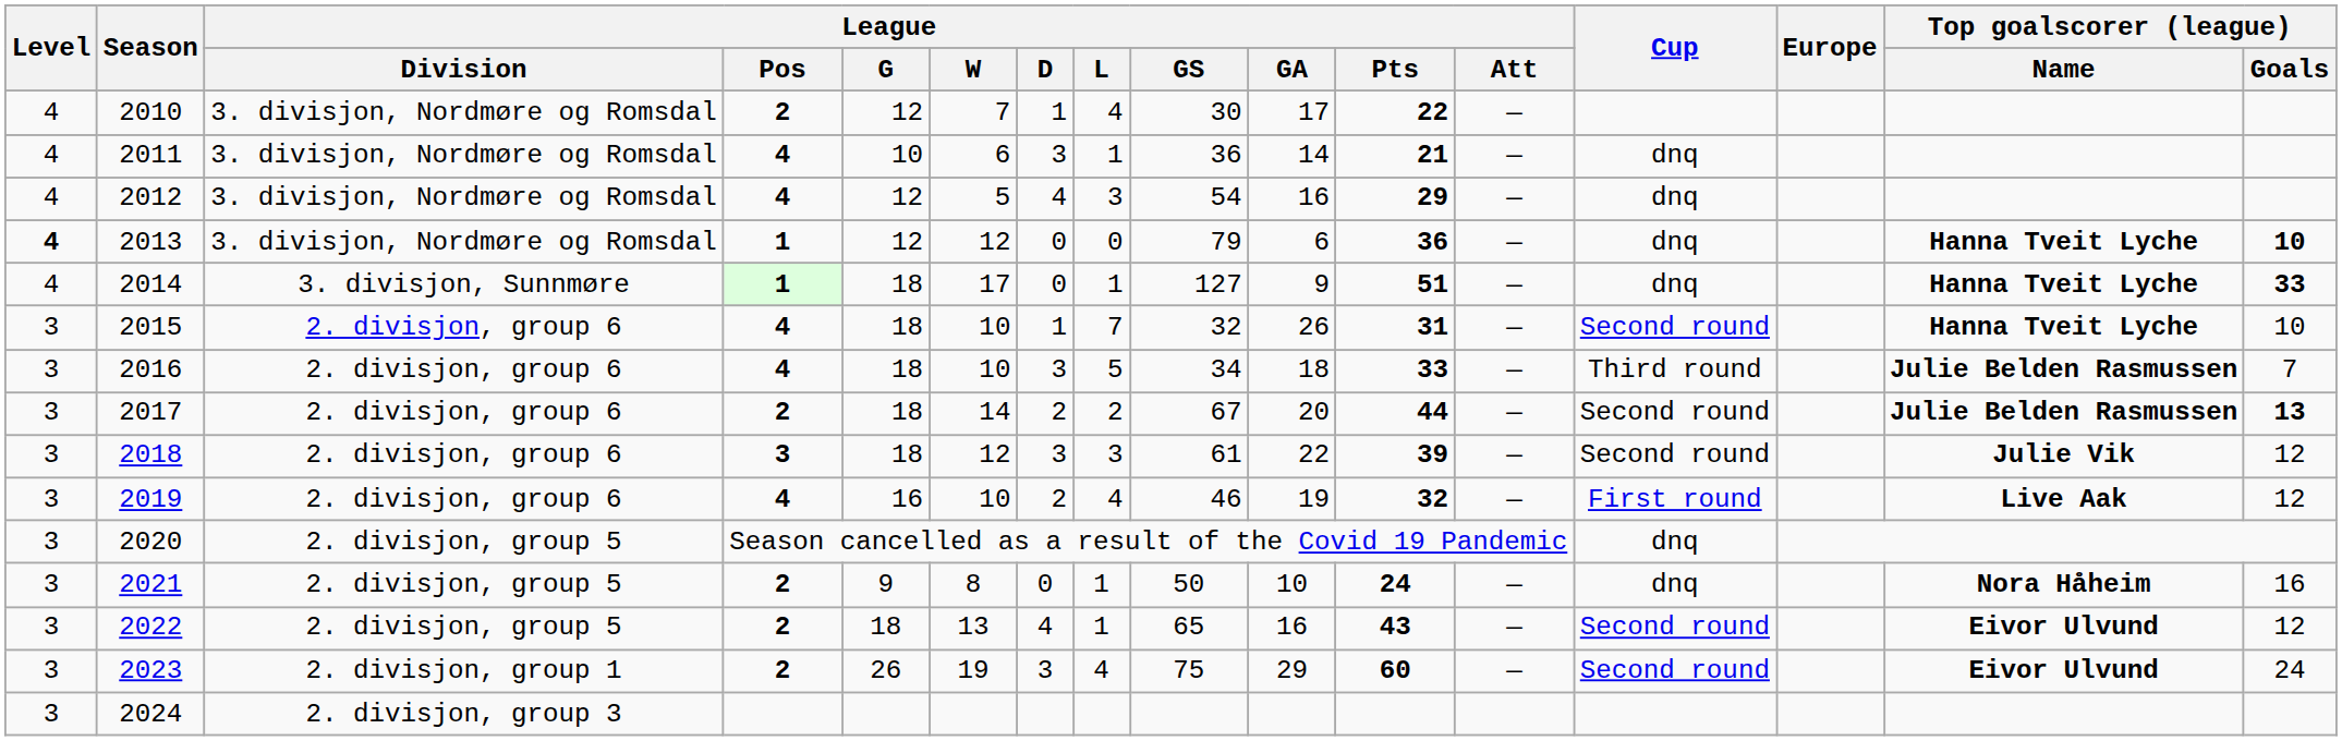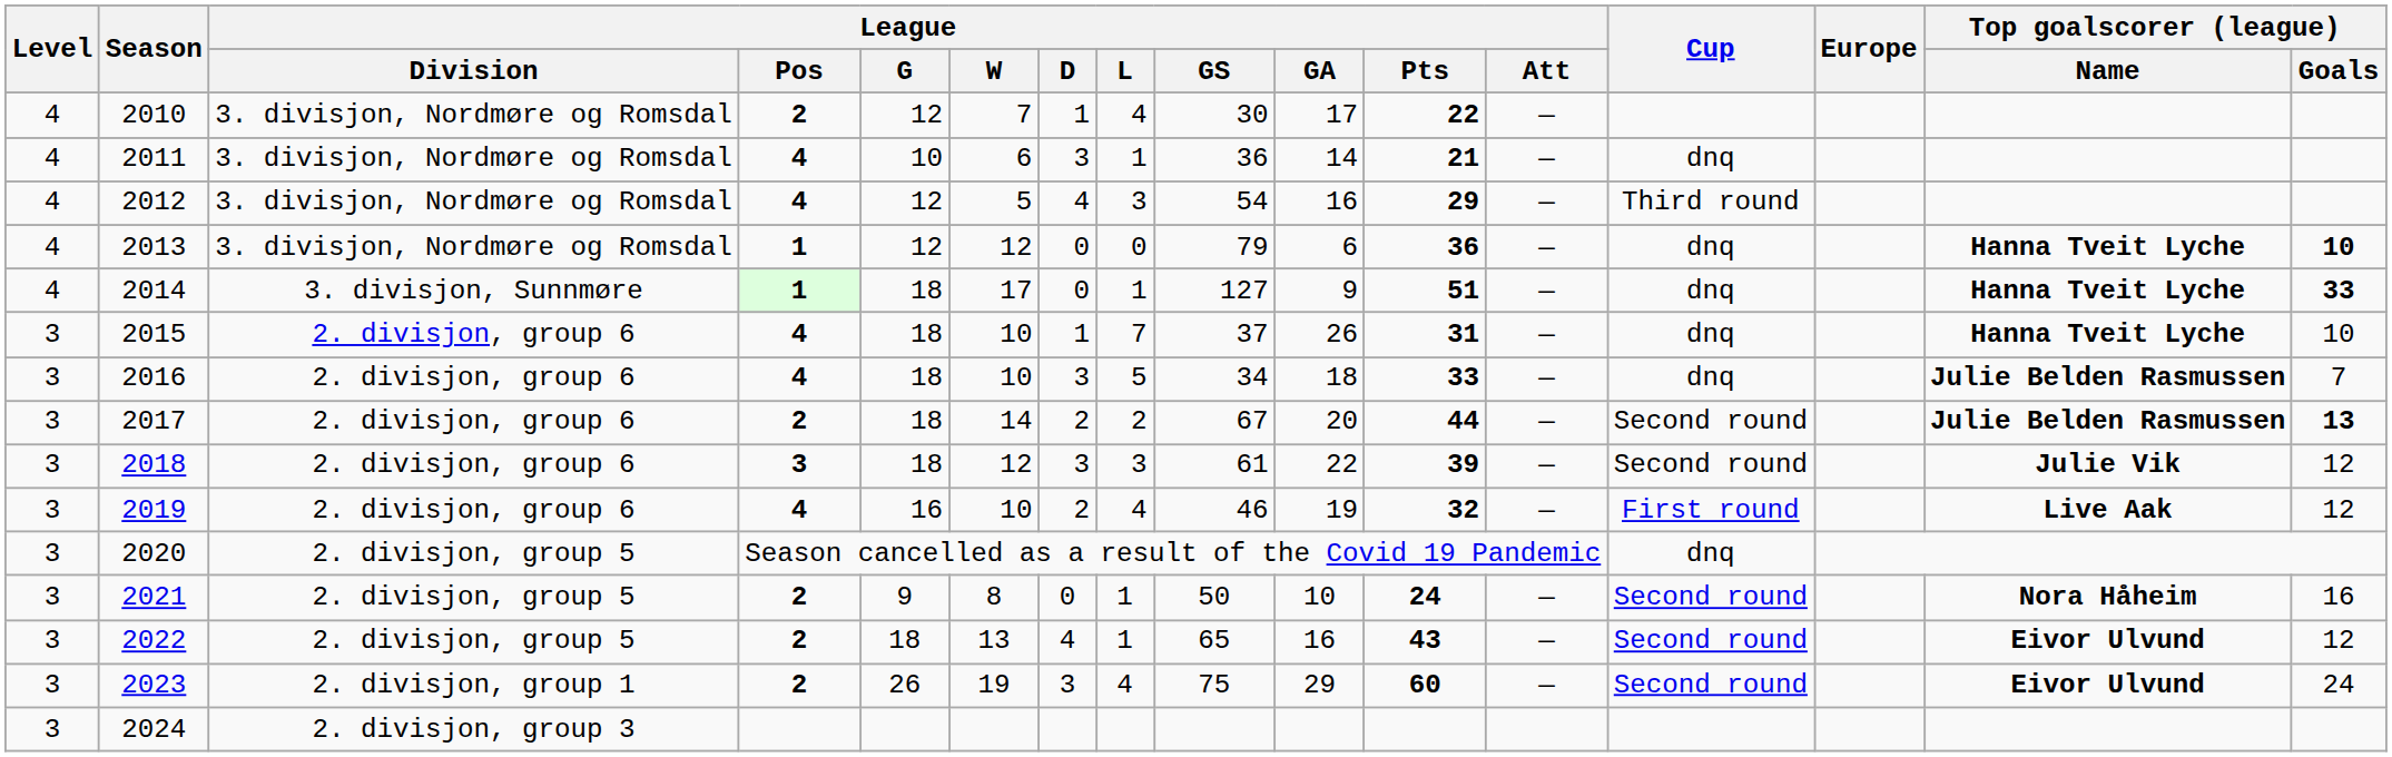2012 | Cup: dnq -> Third round
2013 | Level: bold -> normal
2015 | League / GS: 32 -> 37
2015 | Cup: Second round -> dnq
2016 | Cup: Third round -> dnq
2021 | Cup: dnq -> Second round
